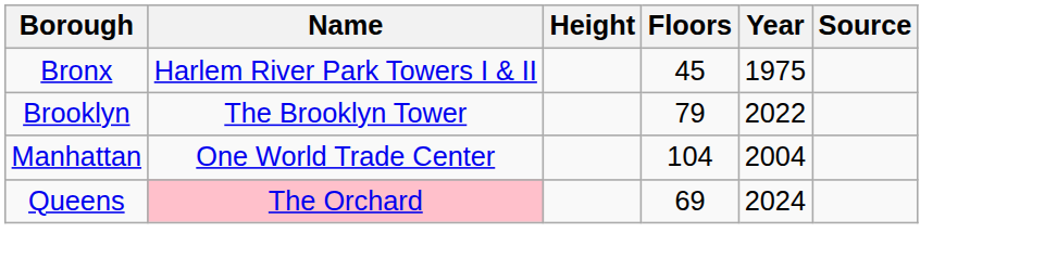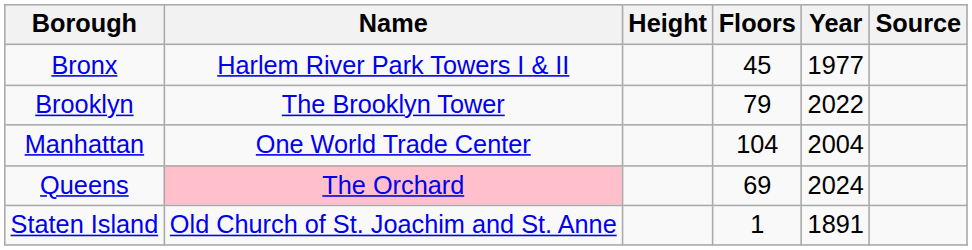Bronx | Year: 1975 -> 1977
+ row: Staten Island | Old Church of St. Joachim and St. Anne | 1 | 1891
